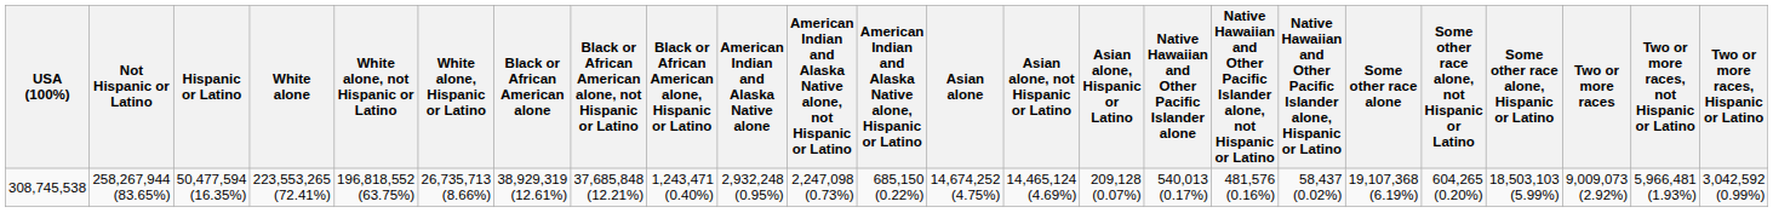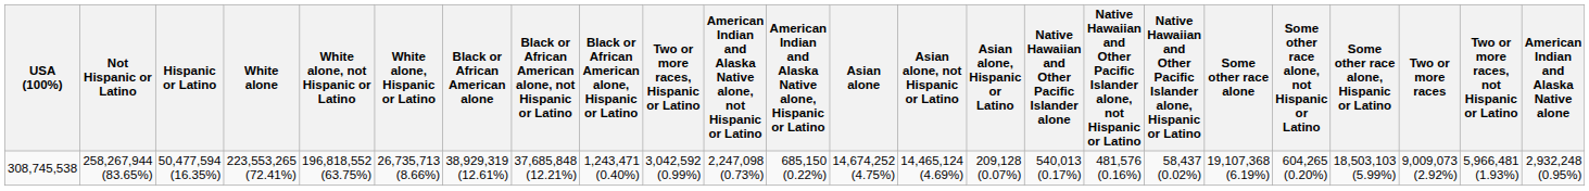columns swapped: American Indian and Alaska Native alone <-> Two or more races, Hispanic or Latino
